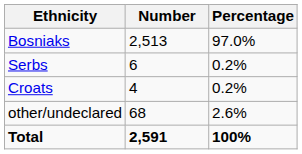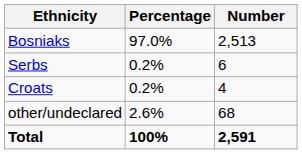columns swapped: Number <-> Percentage
